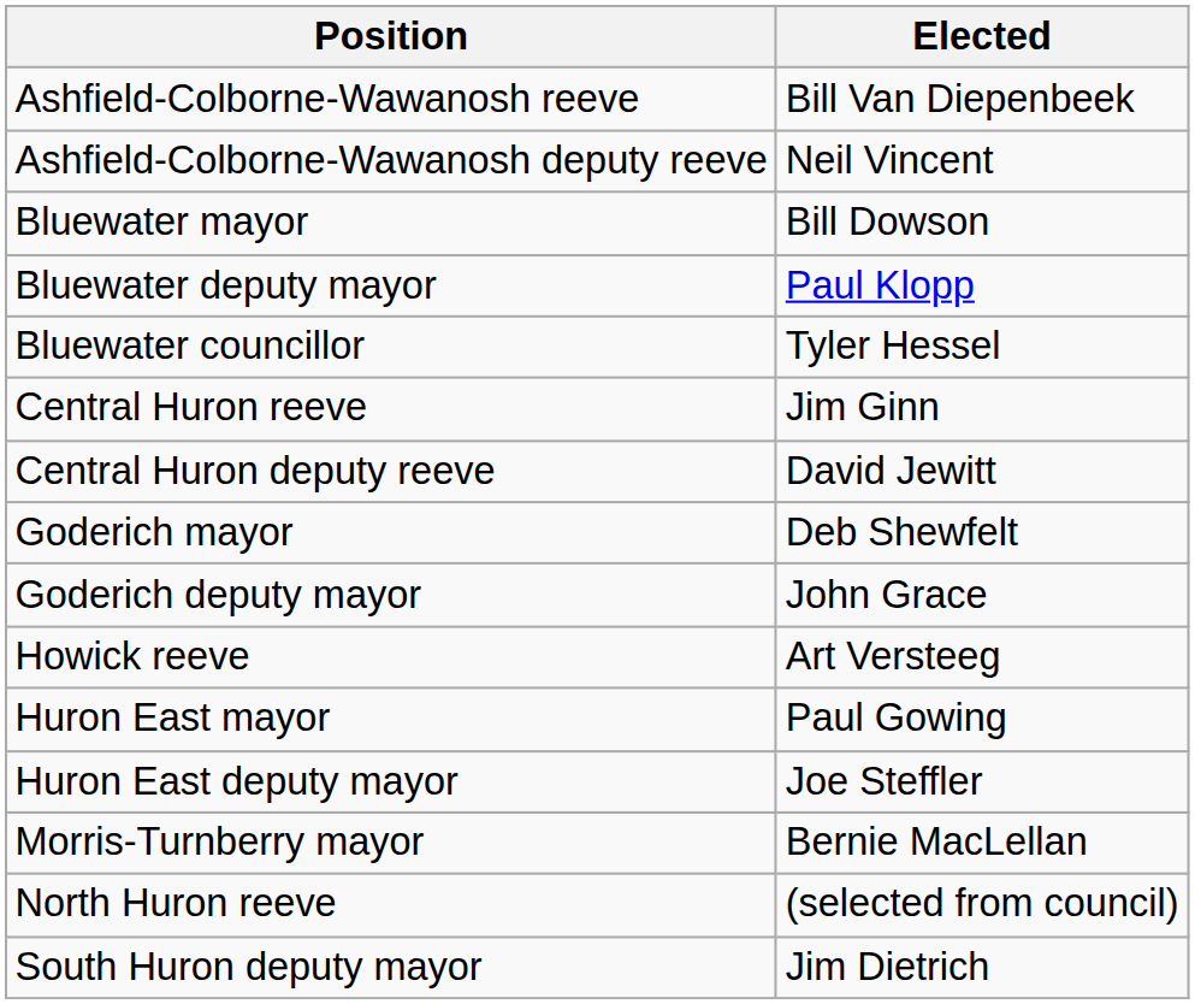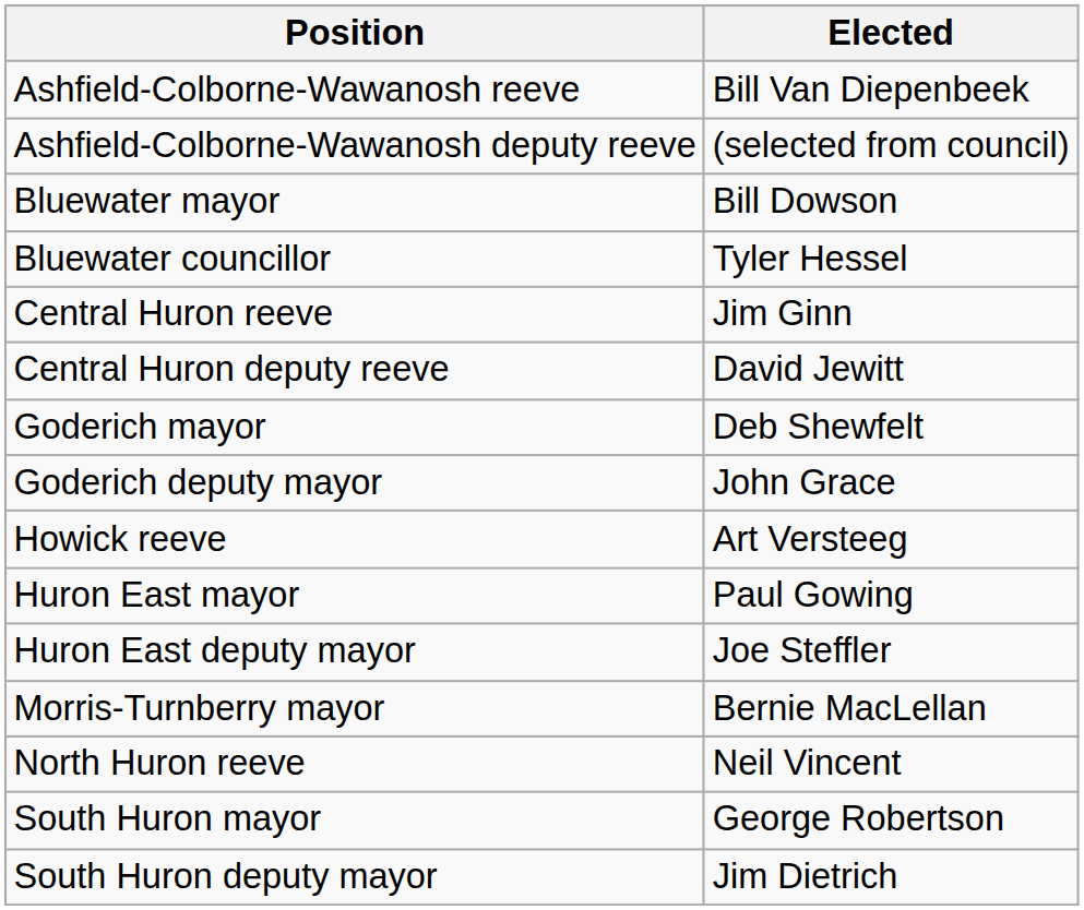Ashfield-Colborne-Wawanosh deputy reeve | Elected: Neil Vincent -> (selected from council)
- row: Bluewater deputy mayor | Paul Klopp
North Huron reeve | Elected: (selected from council) -> Neil Vincent
+ row: South Huron mayor | George Robertson
